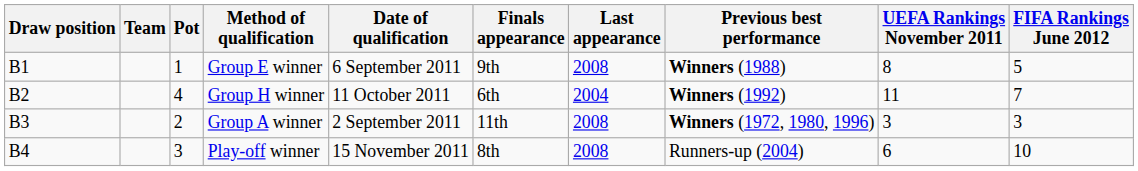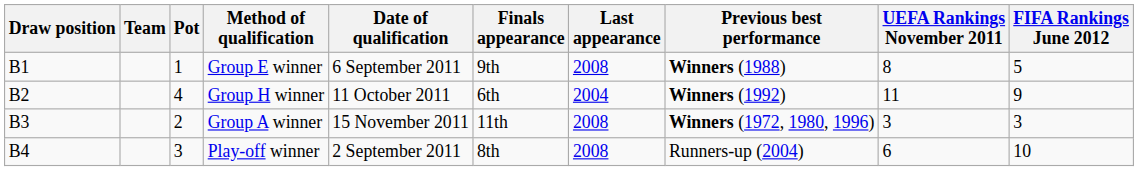Group H winner | FIFA Rankings June 2012: 7 -> 9
Group A winner | Date of qualification: 2 September 2011 -> 15 November 2011
Play-off winner | Date of qualification: 15 November 2011 -> 2 September 2011
